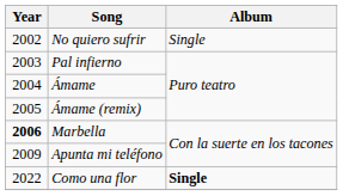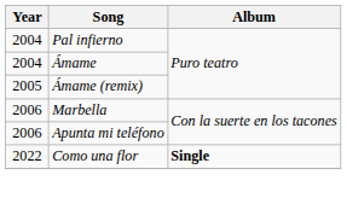- row: 2002 | No quiero sufrir | Single
Pal infierno | Year: 2003 -> 2004
Marbella | Year: bold -> normal
Apunta mi teléfono | Year: 2009 -> 2006
